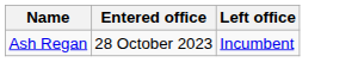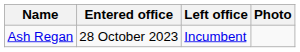+ column: Photo
